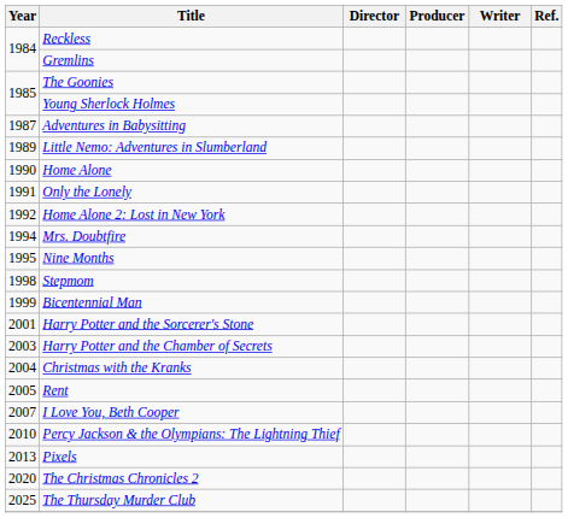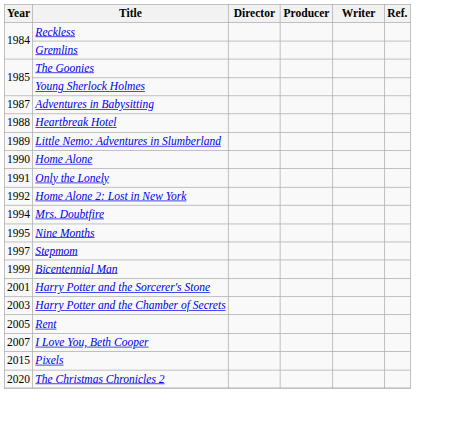+ row: 1988 | Heartbreak Hotel
Stepmom | Year: 1998 -> 1997
- row: 2004 | Christmas with the Kranks
- row: 2010 | Percy Jackson & the Olympians: The Lightning Thief
Pixels | Year: 2013 -> 2015
- row: 2025 | The Thursday Murder Club
